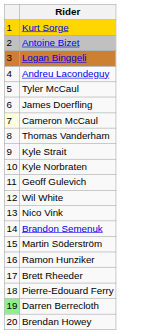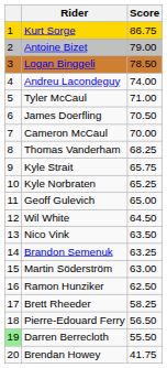+ column: Score | 86.75 | 79.00 | 78.50 | 74.00 | 71.00 | 70.50 | 70.00 | 68.25 | 65.75 | 65.25 | 65.00 | 64.50 | 63.50 | 63.25 | 63.00 | 62.50 | 58.25 | 56.50 | 55.50 | 41.75
Cameron McCaul | column 1: lightyellow background -> no background
